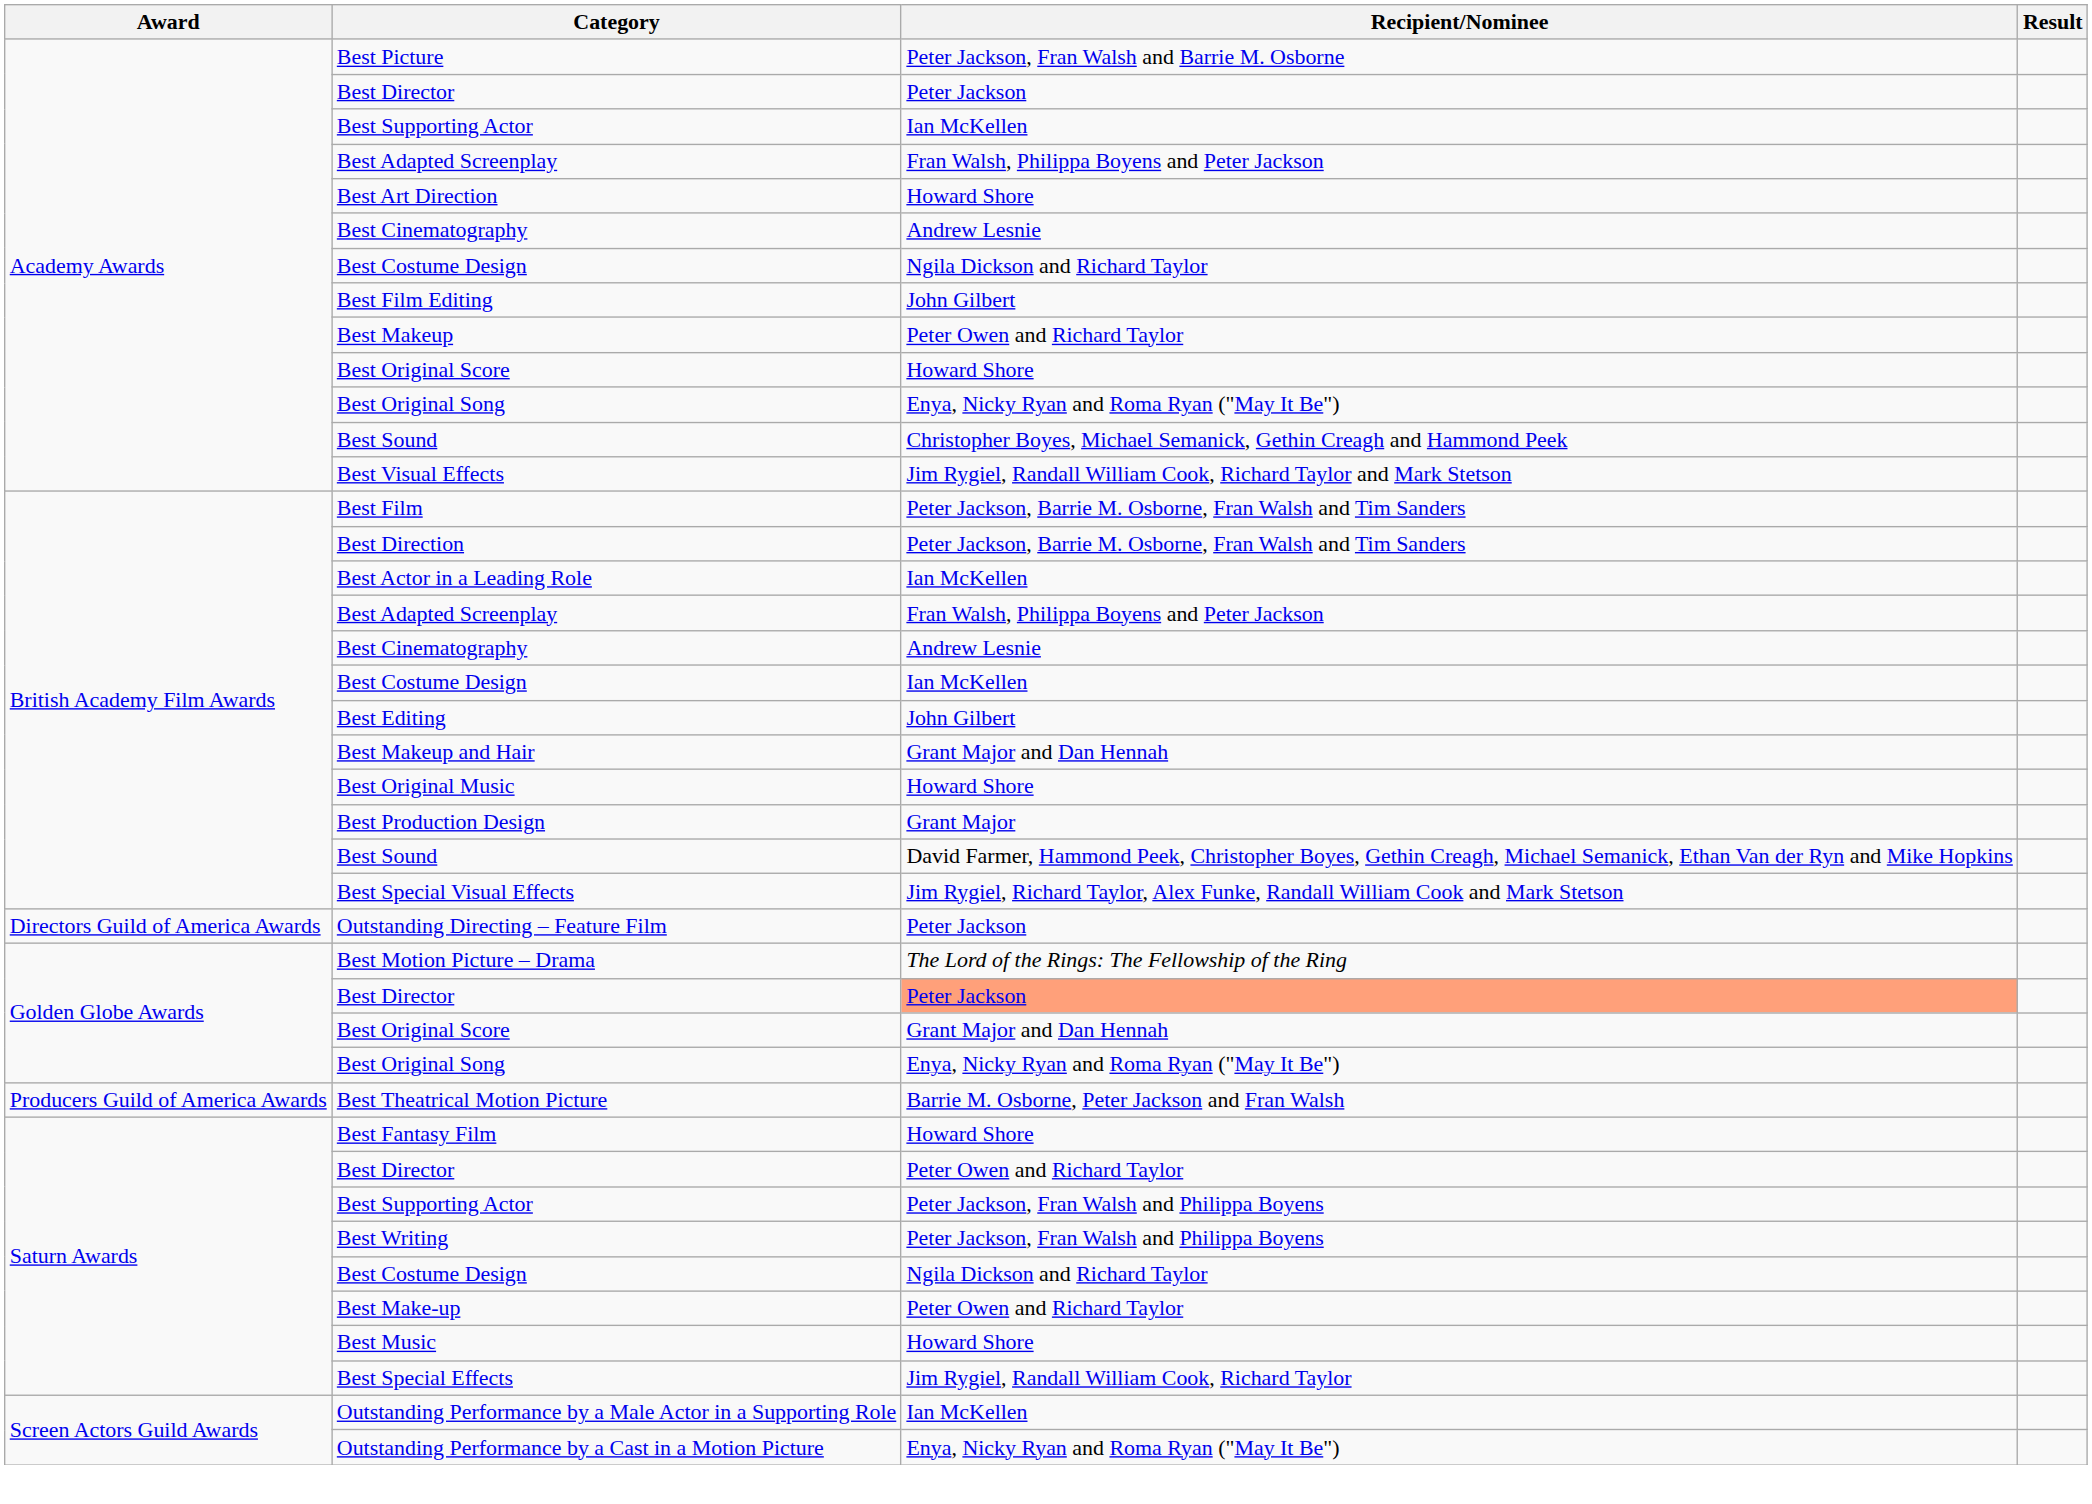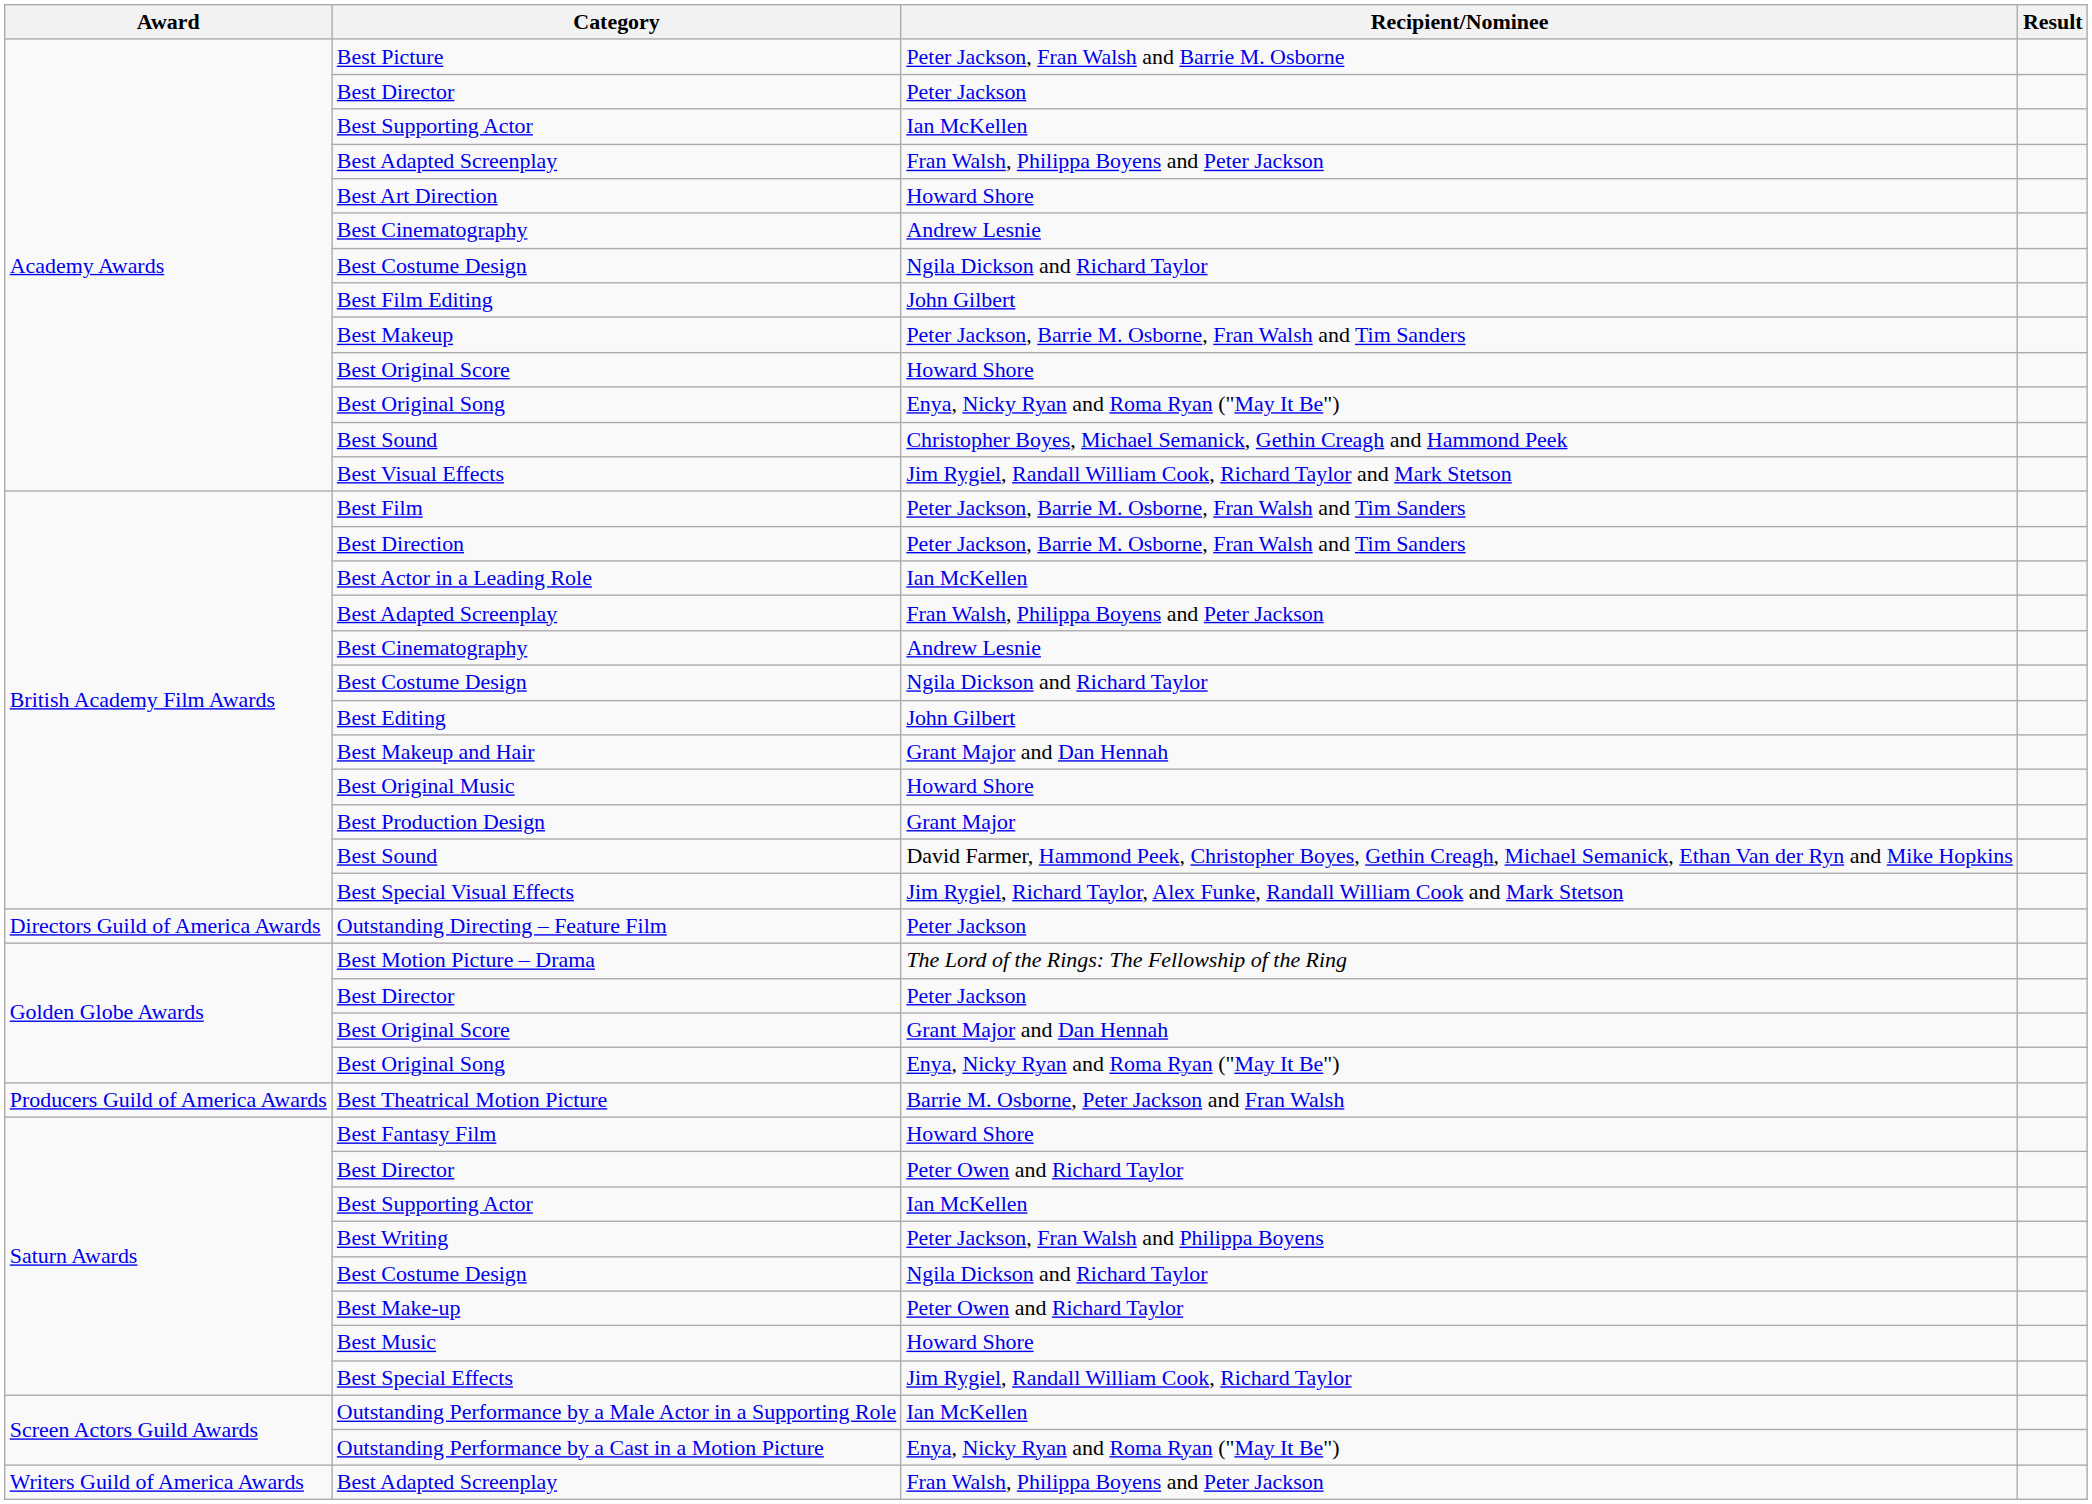Best Makeup | Recipient/Nominee: Peter Owen and Richard Taylor -> Peter Jackson, Barrie M. Osborne, Fran Walsh and Tim Sanders
British Academy Film Awards / Best Costume Design | Recipient/Nominee: Ian McKellen -> Ngila Dickson and Richard Taylor
Golden Globe Awards / Best Director | Recipient/Nominee: lightsalmon background -> no background
Saturn Awards / Best Supporting Actor | Recipient/Nominee: Peter Jackson, Fran Walsh and Philippa Boyens -> Ian McKellen
+ row: Writers Guild of America Awards | Best Adapted Screenplay | Fran Walsh, Philippa Boyens and Peter Jackson
